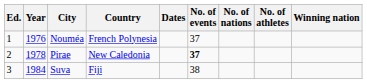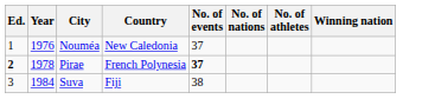- column: Dates
Nouméa | Country: French Polynesia -> New Caledonia
Pirae | Ed.: normal -> bold
Pirae | Country: New Caledonia -> French Polynesia
